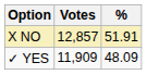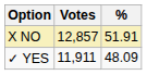✓ YES | Votes: 11,909 -> 11,911
